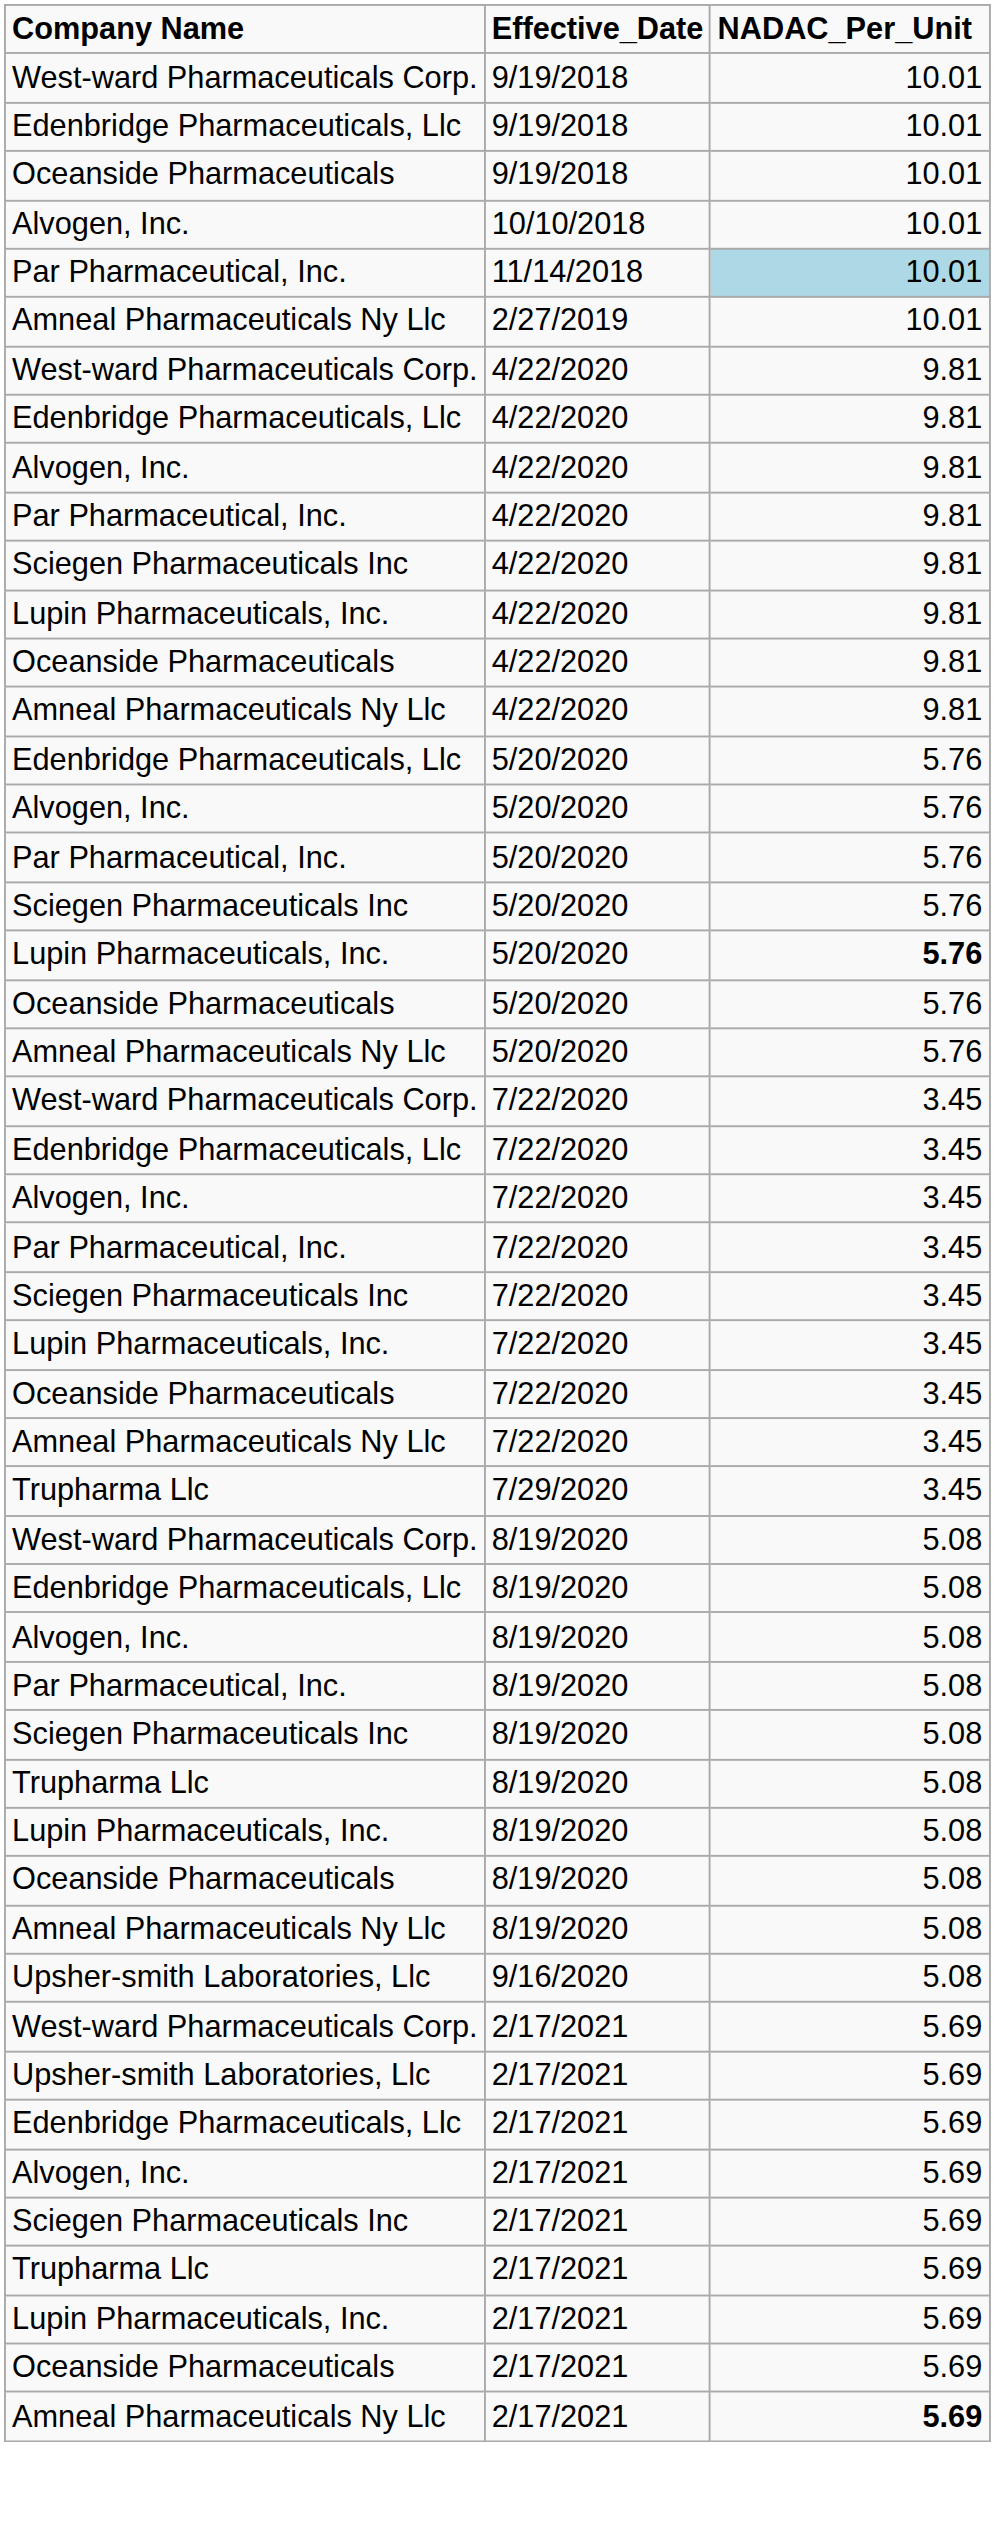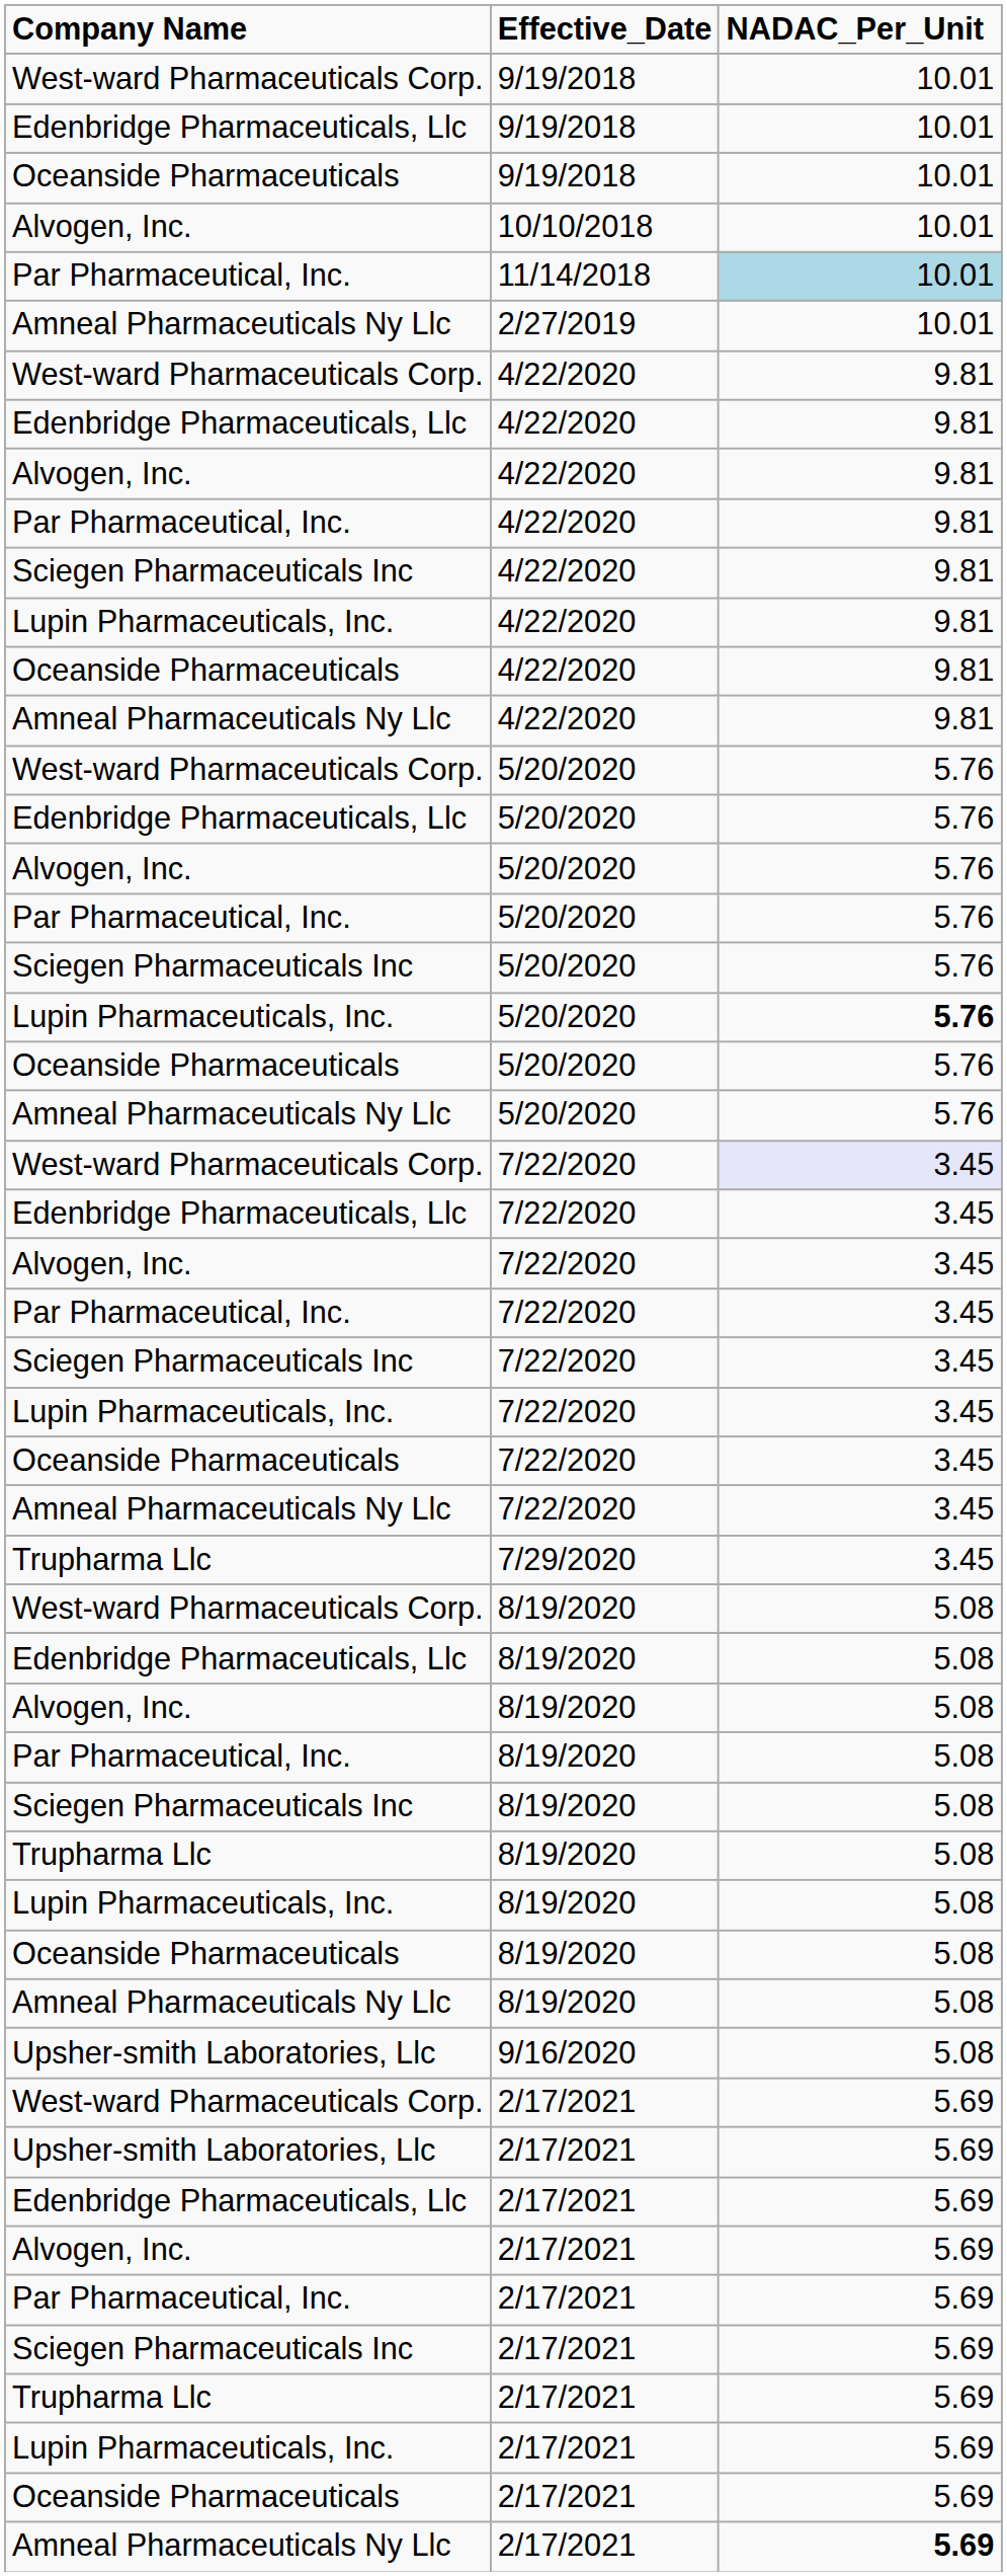+ row: West-ward Pharmaceuticals Corp. | 5/20/2020 | 5.76
West-ward Pharmaceuticals Corp. / 7/22/2020 | NADAC_Per_Unit: no background -> lavender background
+ row: Par Pharmaceutical, Inc. | 2/17/2021 | 5.69
